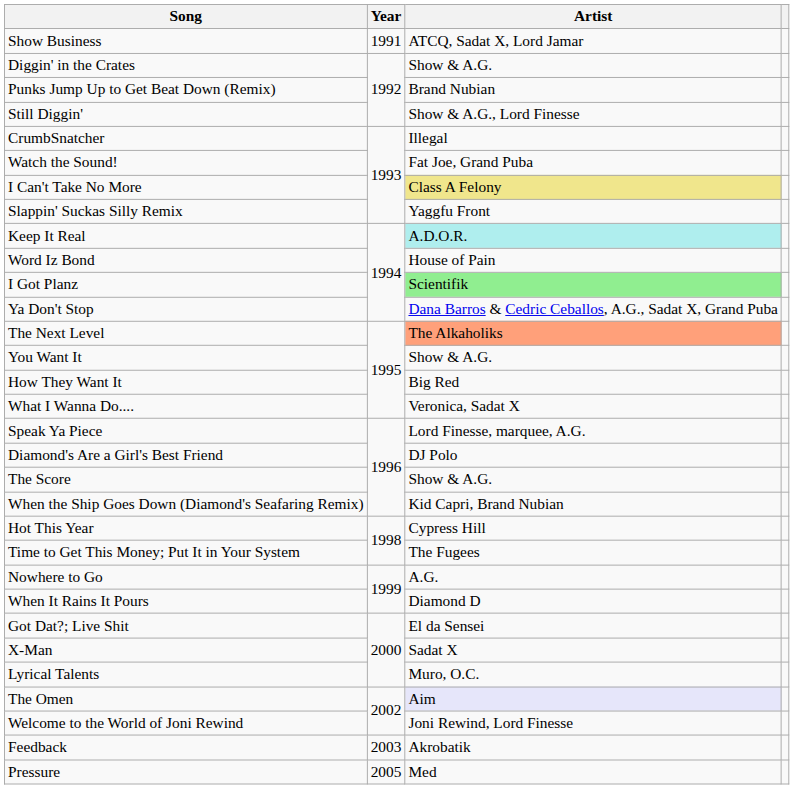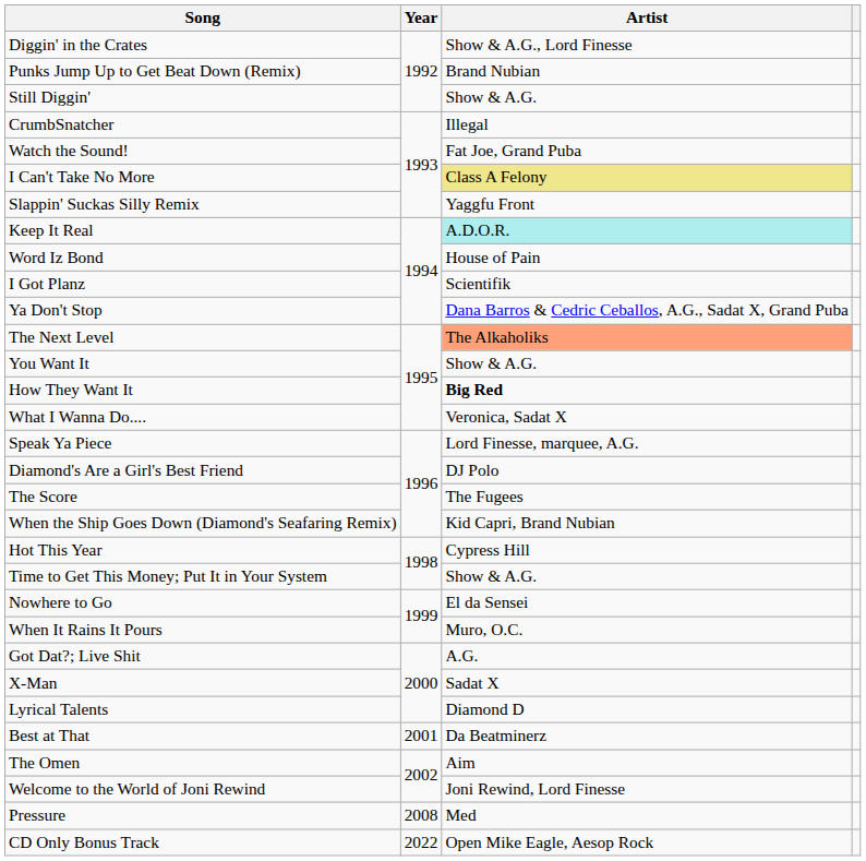- row: Show Business | 1991 | ATCQ, Sadat X, Lord Jamar
Diggin' in the Crates | Artist: Show & A.G. -> Show & A.G., Lord Finesse
Still Diggin' | Artist: Show & A.G., Lord Finesse -> Show & A.G.
I Got Planz | Artist: lightgreen background -> no background
How They Want It | Artist: normal -> bold
The Score | Artist: Show & A.G. -> The Fugees
Time to Get This Money; Put It in Your System | Artist: The Fugees -> Show & A.G.
Nowhere to Go | Artist: A.G. -> El da Sensei
When It Rains It Pours | Artist: Diamond D -> Muro, O.C.
Got Dat?; Live Shit | Artist: El da Sensei -> A.G.
Lyrical Talents | Artist: Muro, O.C. -> Diamond D
+ row: Best at That | 2001 | Da Beatminerz
The Omen | Artist: lavender background -> no background
- row: Feedback | 2003 | Akrobatik
Pressure | Year: 2005 -> 2008
+ row: CD Only Bonus Track | 2022 | Open Mike Eagle, Aesop Rock
